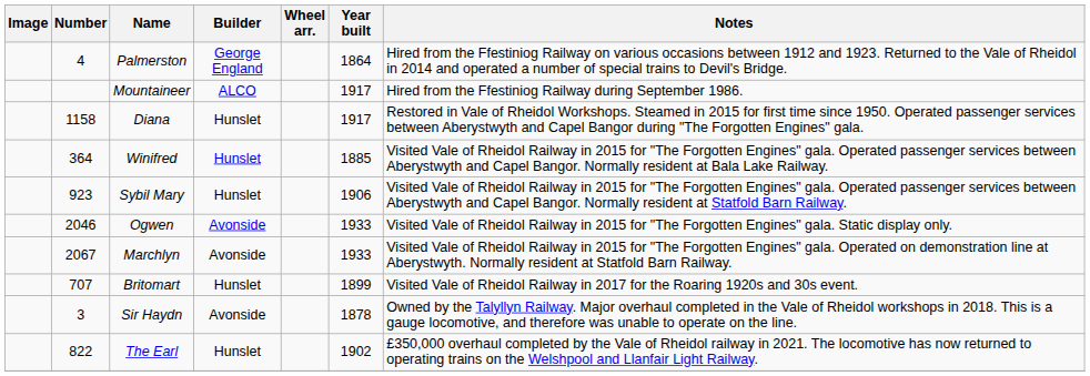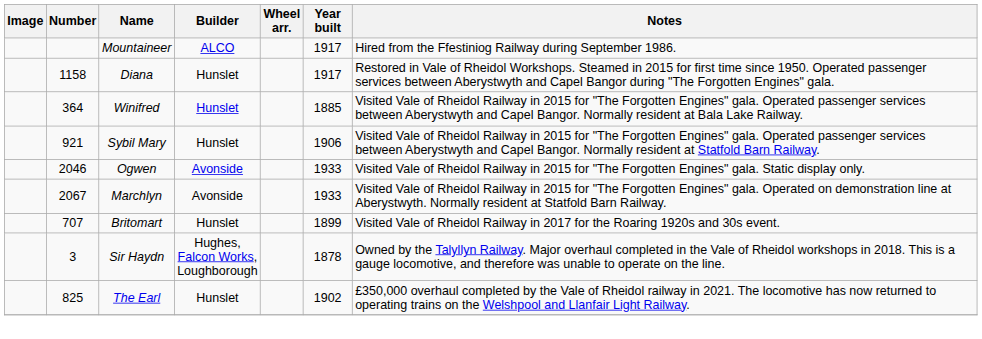- row: 4 | Palmerston | George England | 1864 | Hired from the Ffestiniog Railway on various occasions between 1912 and 1923. Returned to the Vale of Rheidol in 2014 and operated a number of special trains to Devil's Bridge.
Sybil Mary | Number: 923 -> 921
Sir Haydn | Builder: Avonside -> Hughes, Falcon Works, Loughborough
The Earl | Number: 822 -> 825
